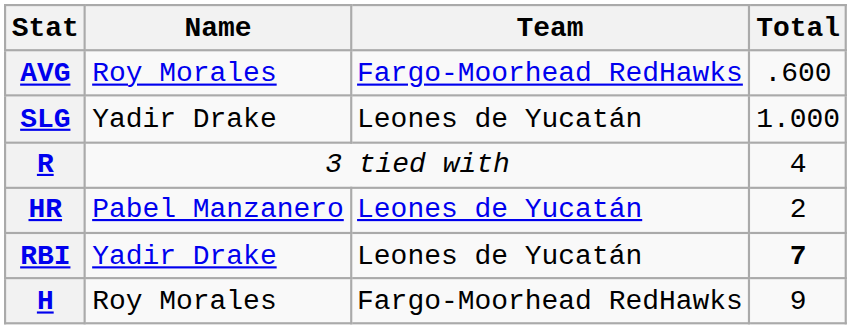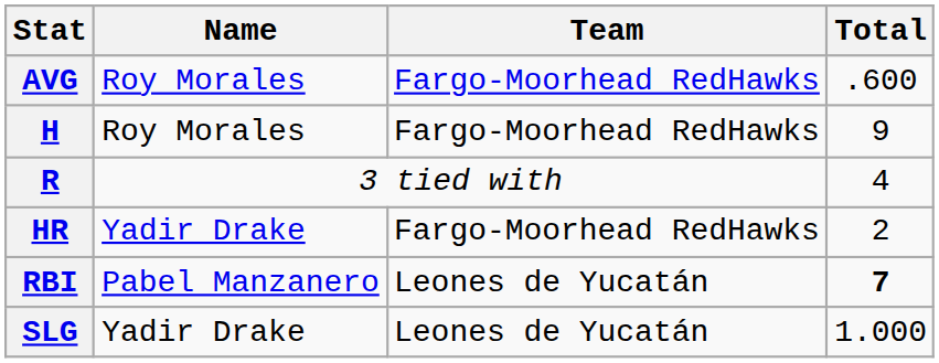rows swapped: H <-> SLG
HR | Name: Pabel Manzanero -> Yadir Drake
HR | Team: Leones de Yucatán -> Fargo-Moorhead RedHawks
RBI | Name: Yadir Drake -> Pabel Manzanero
